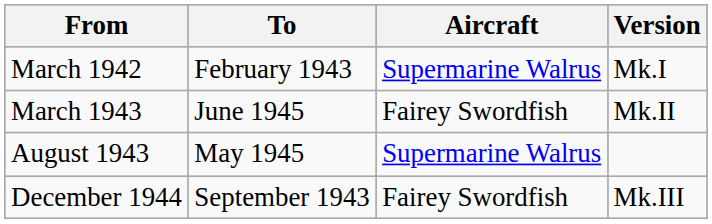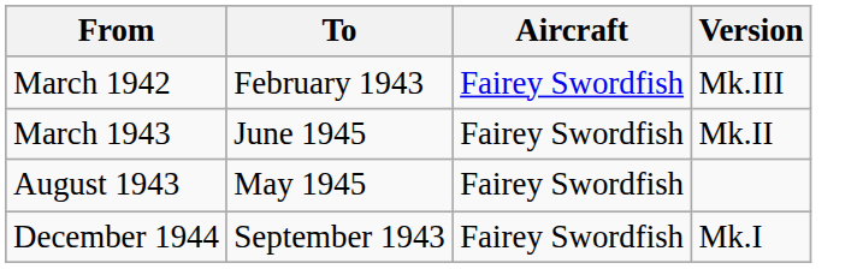March 1942 | Aircraft: Supermarine Walrus -> Fairey Swordfish
March 1942 | Version: Mk.I -> Mk.III
August 1943 | Aircraft: Supermarine Walrus -> Fairey Swordfish
December 1944 | Version: Mk.III -> Mk.I
